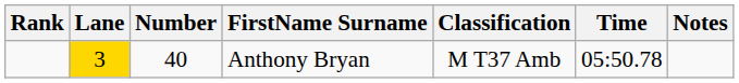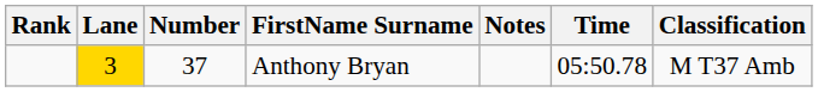columns swapped: Classification <-> Notes
Anthony Bryan | Number: 40 -> 37
